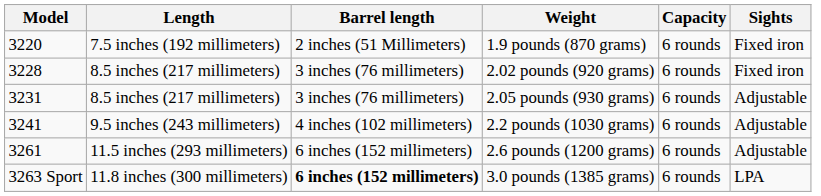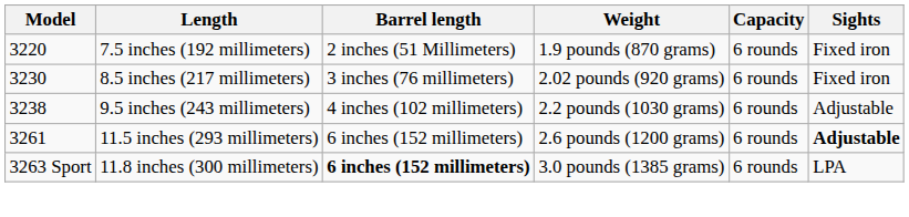2.02 pounds (920 grams) | Model: 3228 -> 3230
- row: 3231 | 8.5 inches (217 millimeters) | 3 inches (76 millimeters) | 2.05 pounds (930 grams) | 6 rounds | Adjustable
2.2 pounds (1030 grams) | Model: 3241 -> 3238
2.6 pounds (1200 grams) | Sights: normal -> bold
